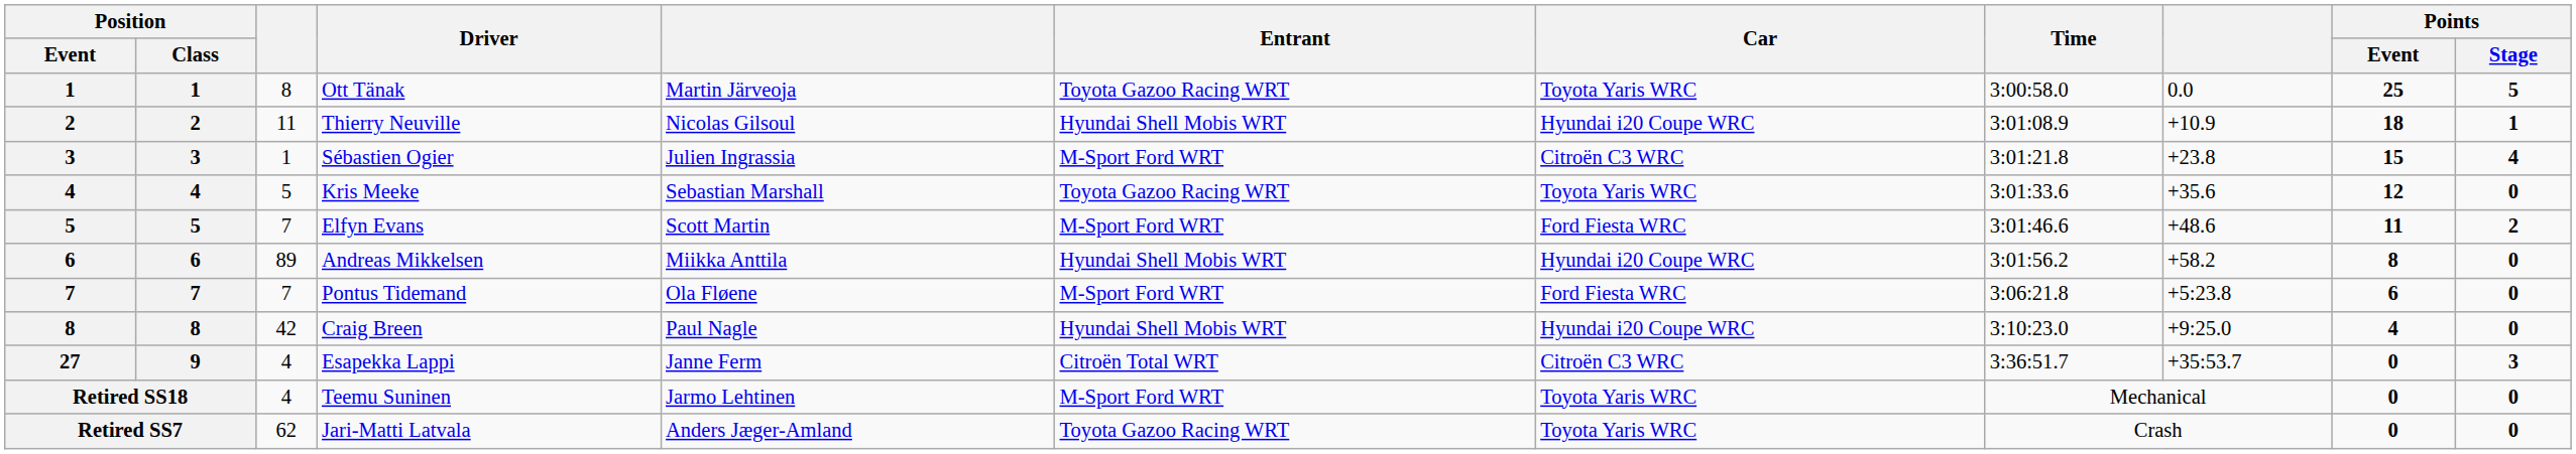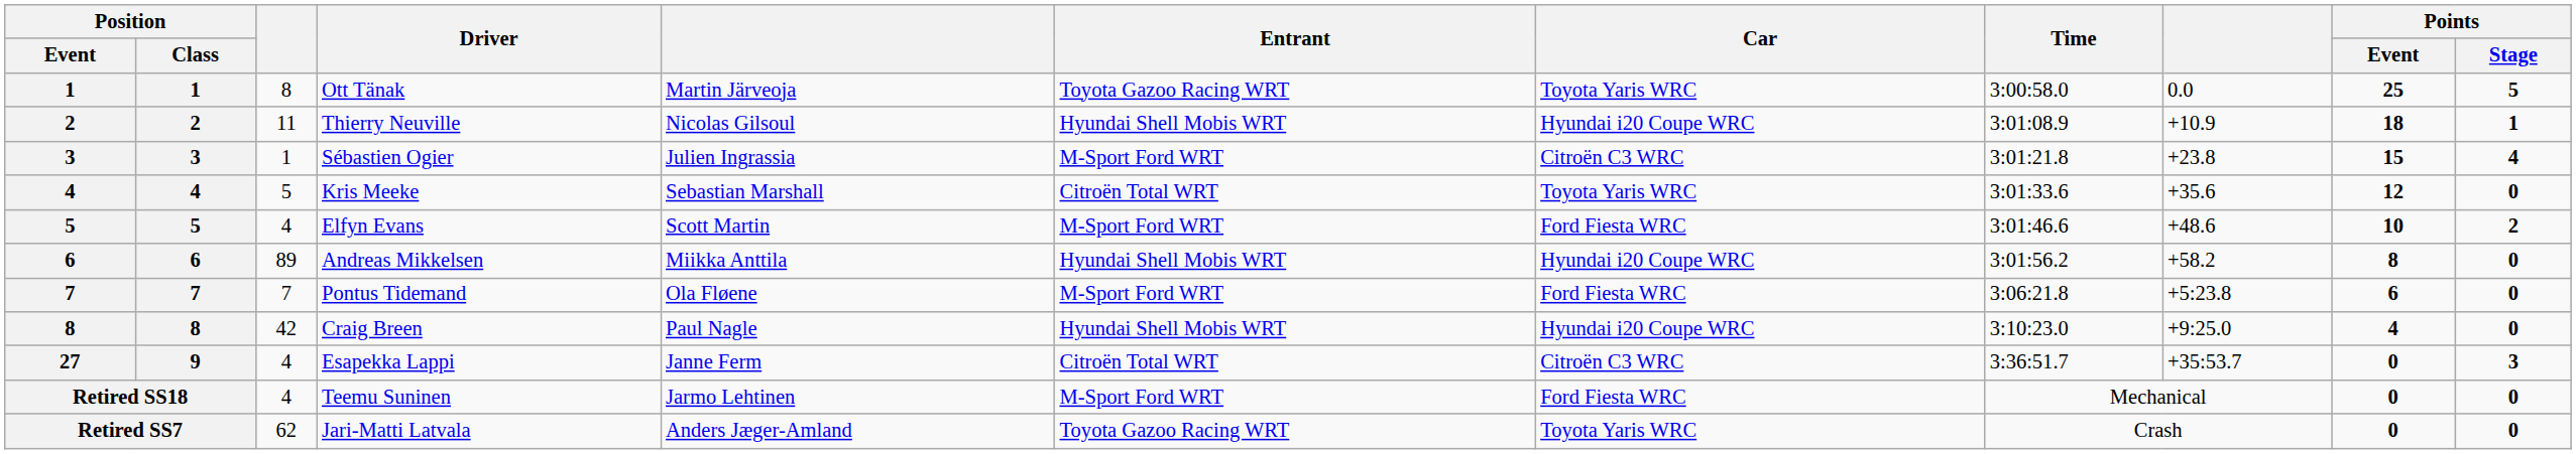Kris Meeke | Entrant: Toyota Gazoo Racing WRT -> Citroën Total WRT
Elfyn Evans | column 3: 7 -> 4
Elfyn Evans | Points / Event: 11 -> 10
Teemu Suninen | Car: Toyota Yaris WRC -> Ford Fiesta WRC
